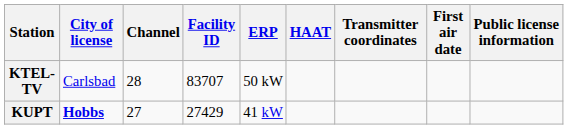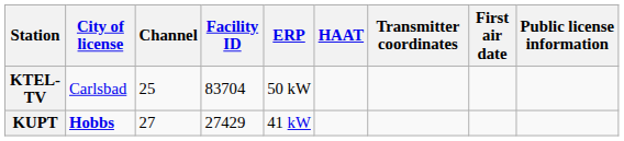KTEL-TV | Channel: 28 -> 25
KTEL-TV | Facility ID: 83707 -> 83704
